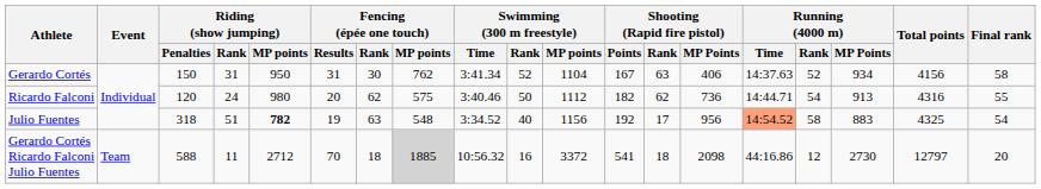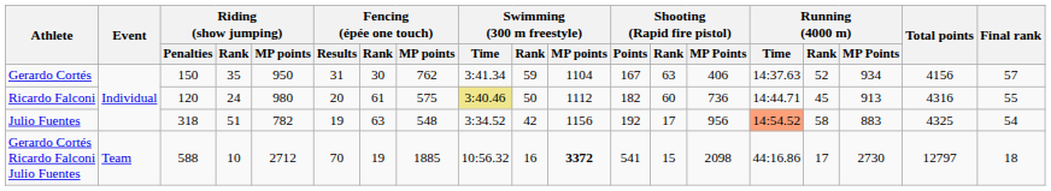Gerardo Cortés | Riding (show jumping) / Rank: 31 -> 35
Gerardo Cortés | Swimming (300 m freestyle) / Rank: 52 -> 59
Gerardo Cortés | Final rank: 58 -> 57
Ricardo Falconi | Fencing (épée one touch) / Rank: 62 -> 61
Ricardo Falconi | Swimming (300 m freestyle) / Time: no background -> khaki background
Ricardo Falconi | Shooting (Rapid fire pistol) / Rank: 62 -> 60
Ricardo Falconi | Running (4000 m) / Rank: 54 -> 45
Julio Fuentes | Riding (show jumping) / MP points: bold -> normal
Julio Fuentes | Swimming (300 m freestyle) / Rank: 40 -> 42
Gerardo Cortés Ricardo Falconi Julio Fuentes | Riding (show jumping) / Rank: 11 -> 10
Gerardo Cortés Ricardo Falconi Julio Fuentes | Fencing (épée one touch) / Rank: 18 -> 19
Gerardo Cortés Ricardo Falconi Julio Fuentes | Fencing (épée one touch) / MP points: lightgrey background -> no background
Gerardo Cortés Ricardo Falconi Julio Fuentes | Swimming (300 m freestyle) / MP points: normal -> bold
Gerardo Cortés Ricardo Falconi Julio Fuentes | Shooting (Rapid fire pistol) / Rank: 18 -> 15
Gerardo Cortés Ricardo Falconi Julio Fuentes | Running (4000 m) / Rank: 12 -> 17
Gerardo Cortés Ricardo Falconi Julio Fuentes | Final rank: 20 -> 18
